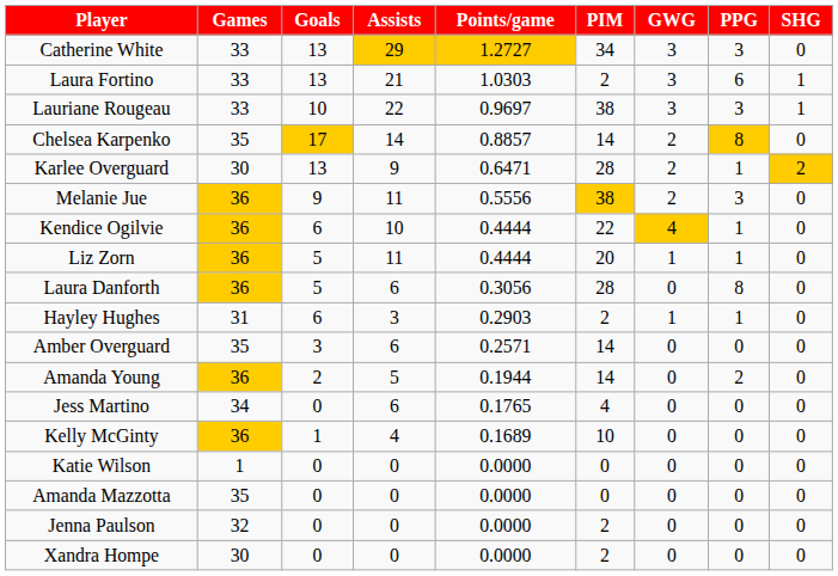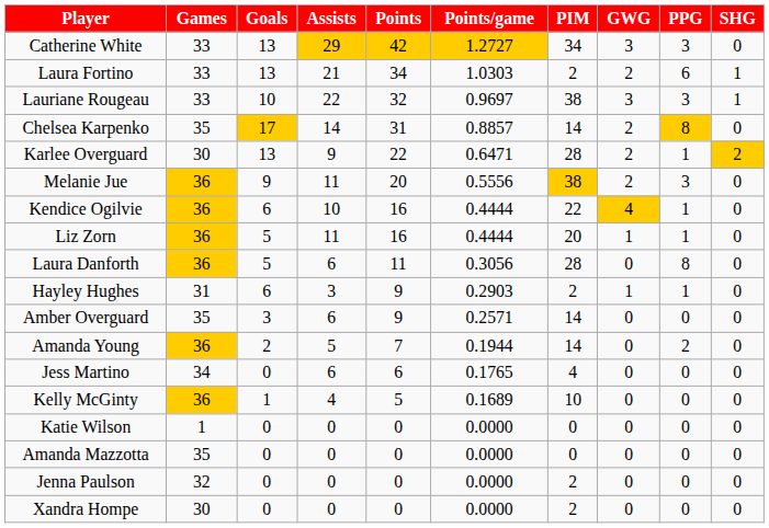+ column: Points | 42 | 34 | 32 | 31 | 22 | 20 | 16 | 16 | 11 | 9 | 9 | 7 | 6 | 5 | 0 | 0 | 0 | 0
Laura Fortino | GWG: 3 -> 2
